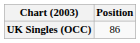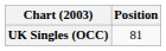UK Singles (OCC) | Position: 86 -> 81
